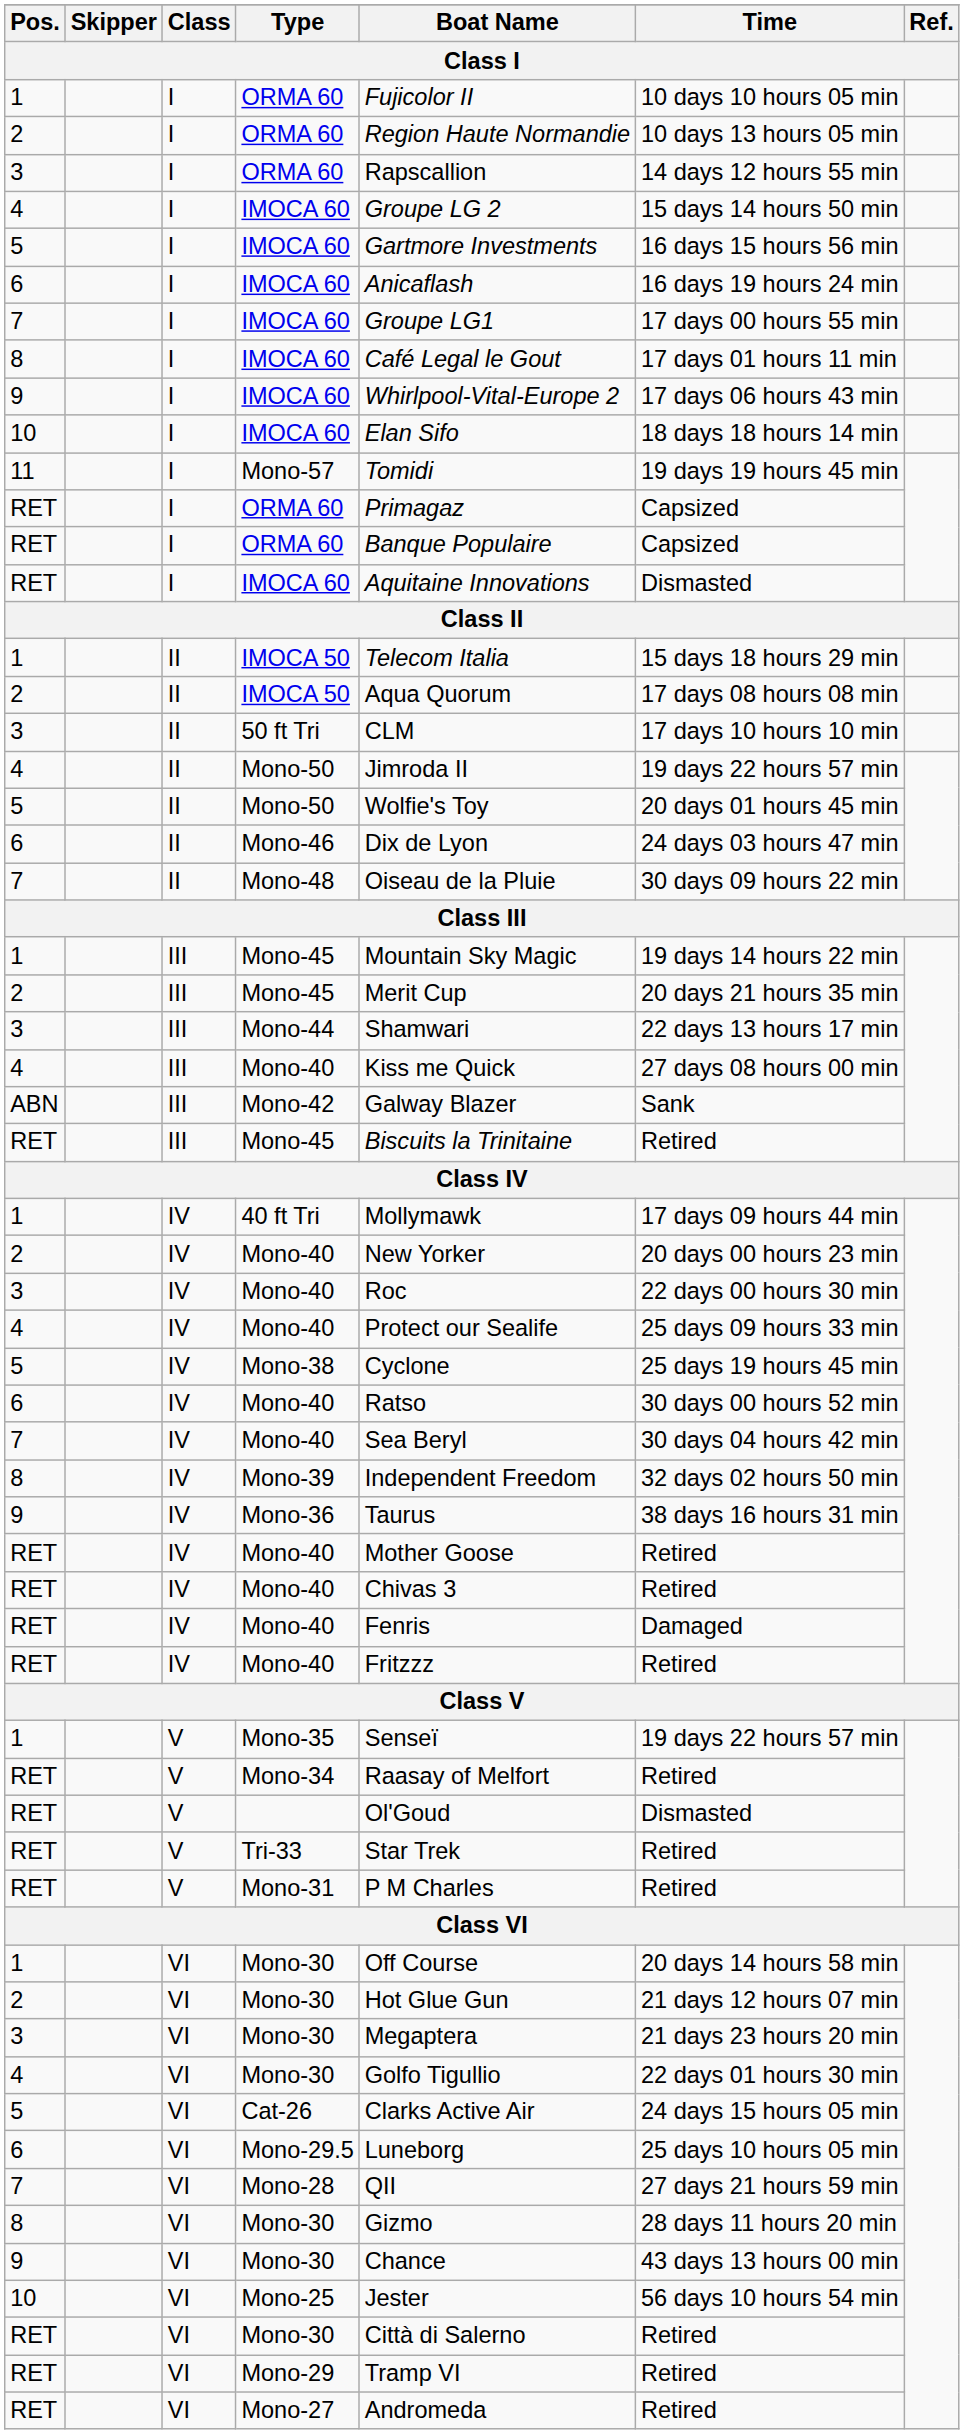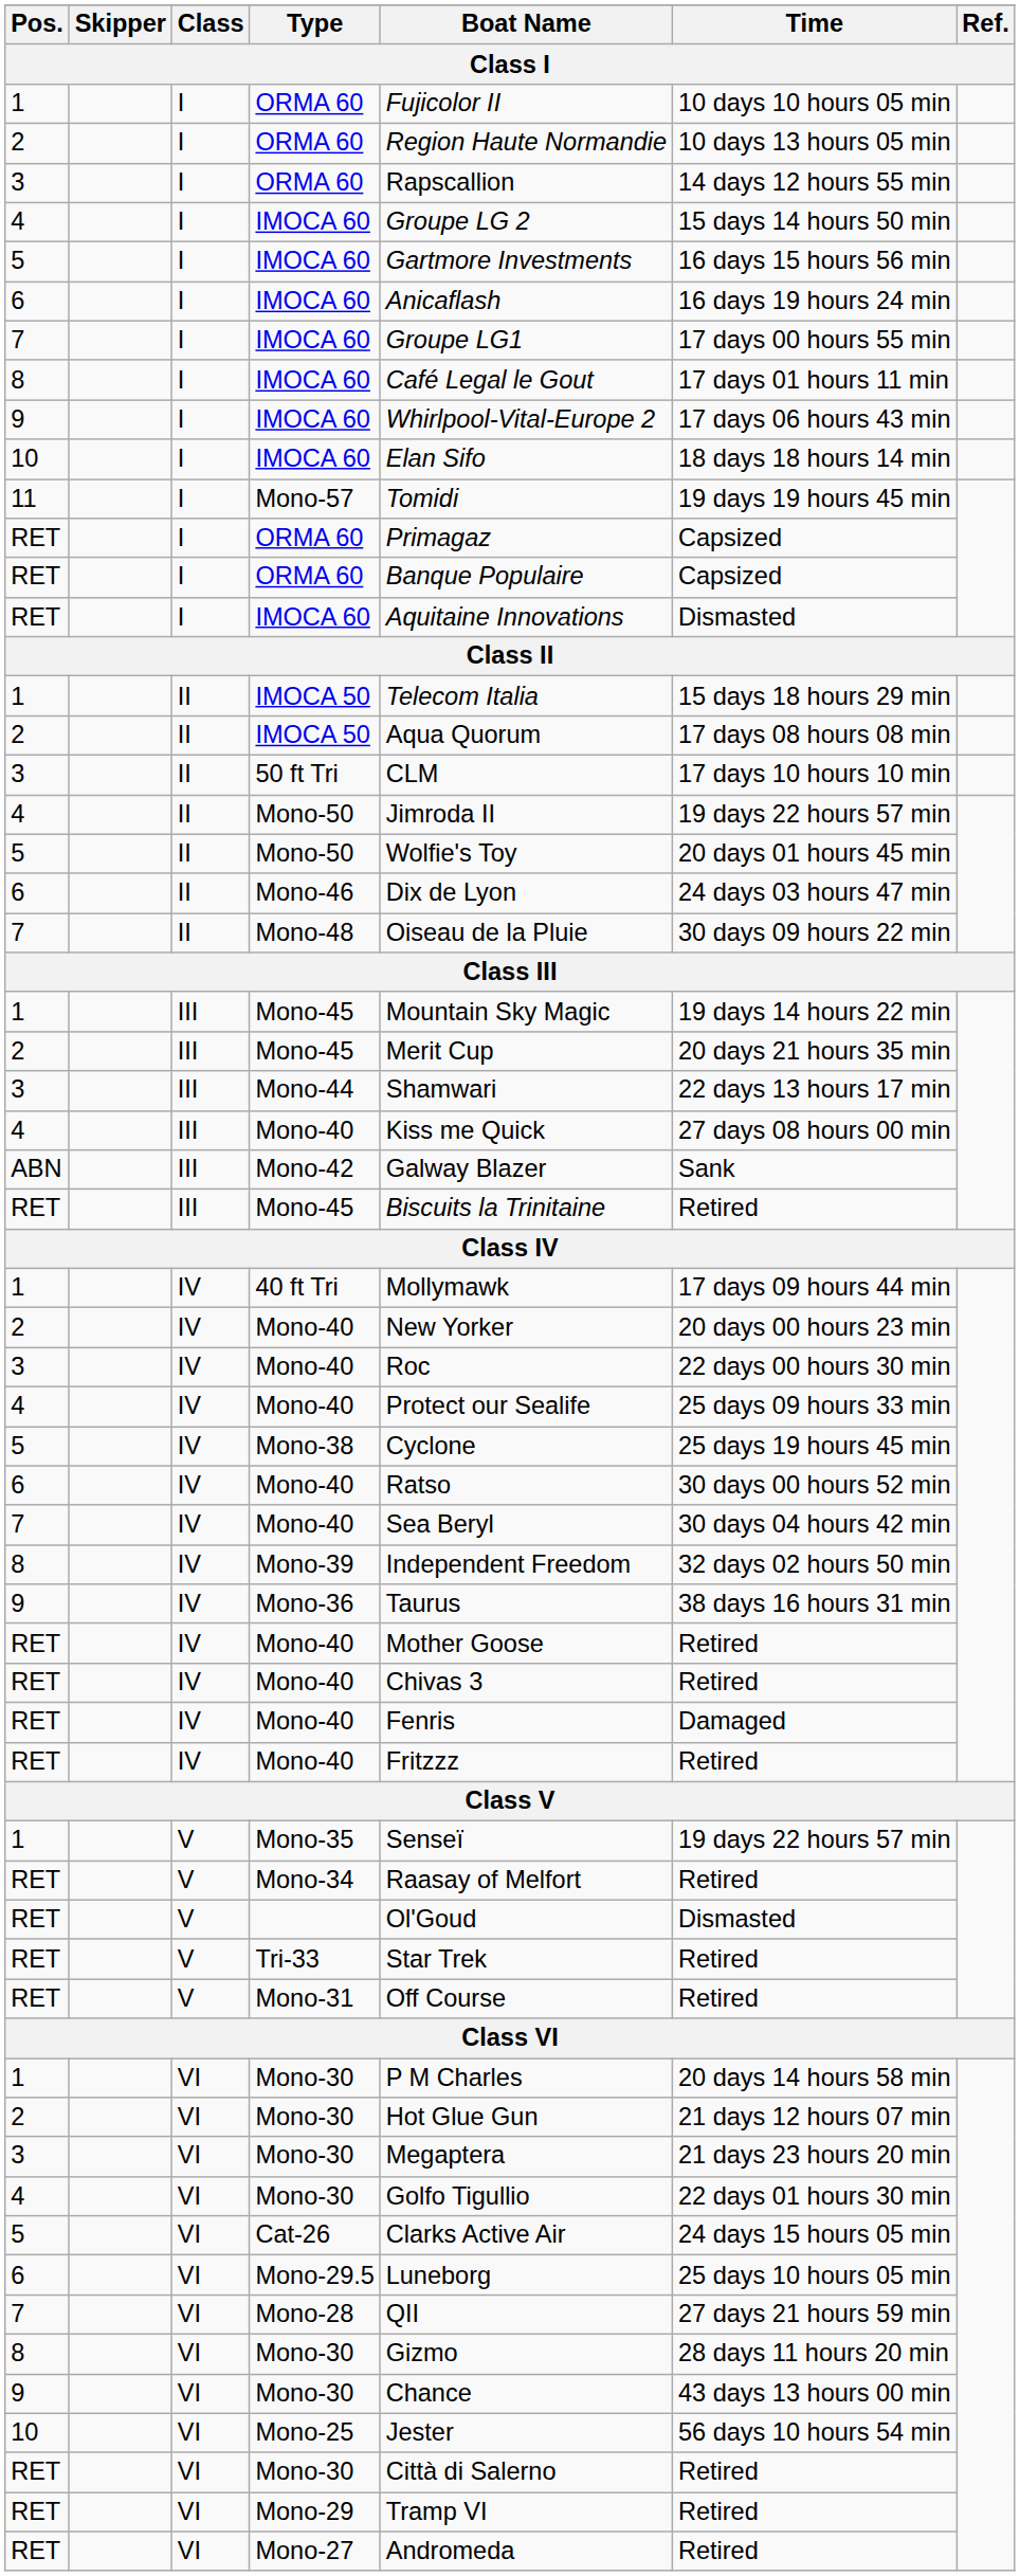Mono-31 | Boat Name: P M Charles -> Off Course
1 / Mono-30 | Boat Name: Off Course -> P M Charles
